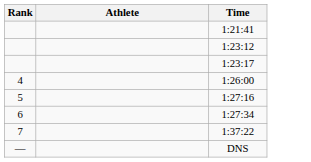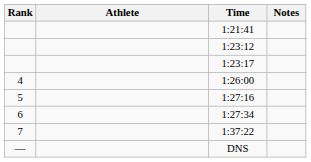+ column: Notes
